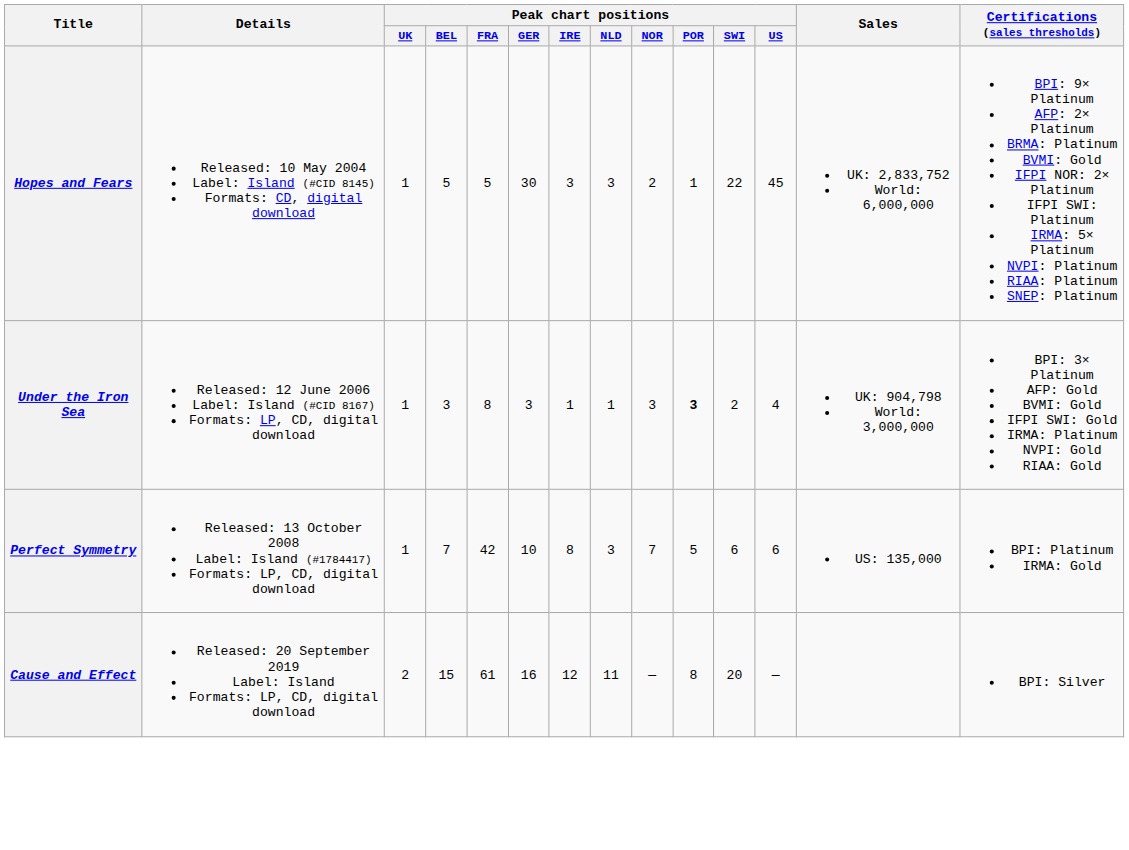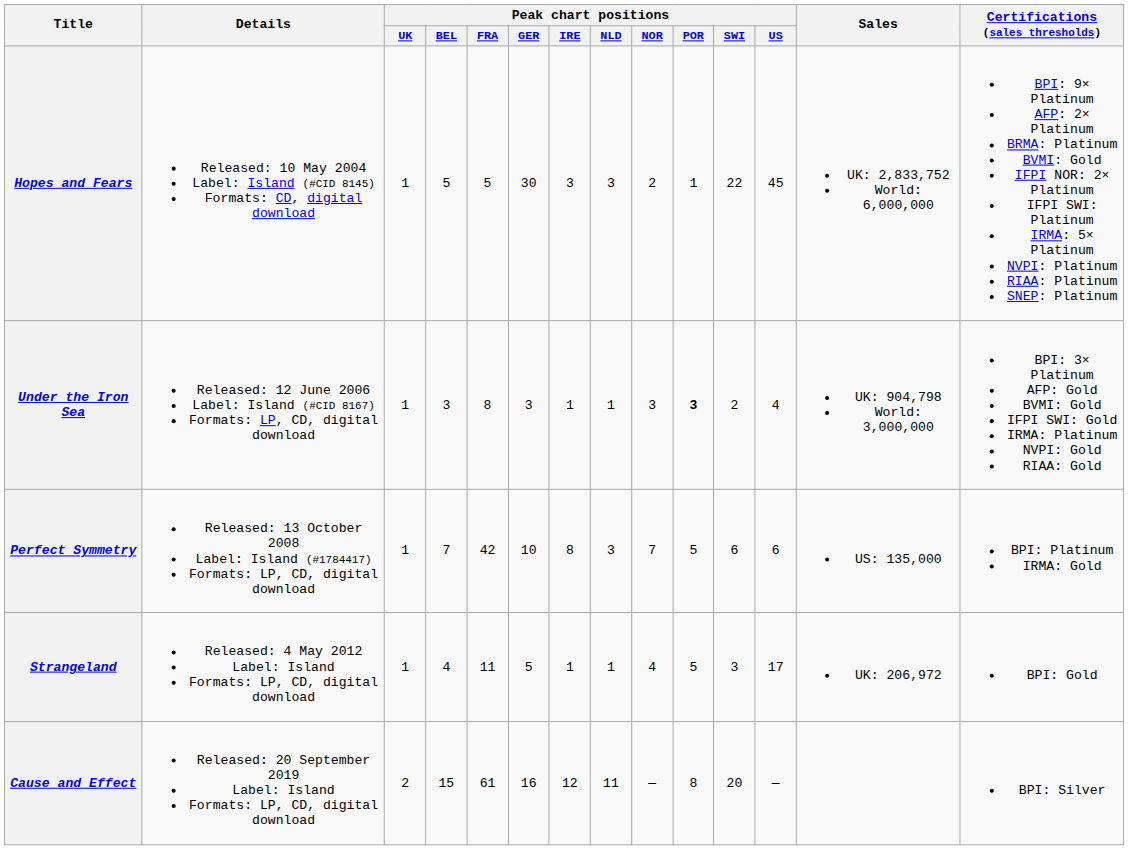+ row: Strangeland | Released: 4 May 2012 Label: Island Formats: LP, CD, digital download | 1 | 4 | 11 | 5 | 1 | 1 | 4 | 5 | 3 | 17 | UK: 206,972 | BPI: Gold
